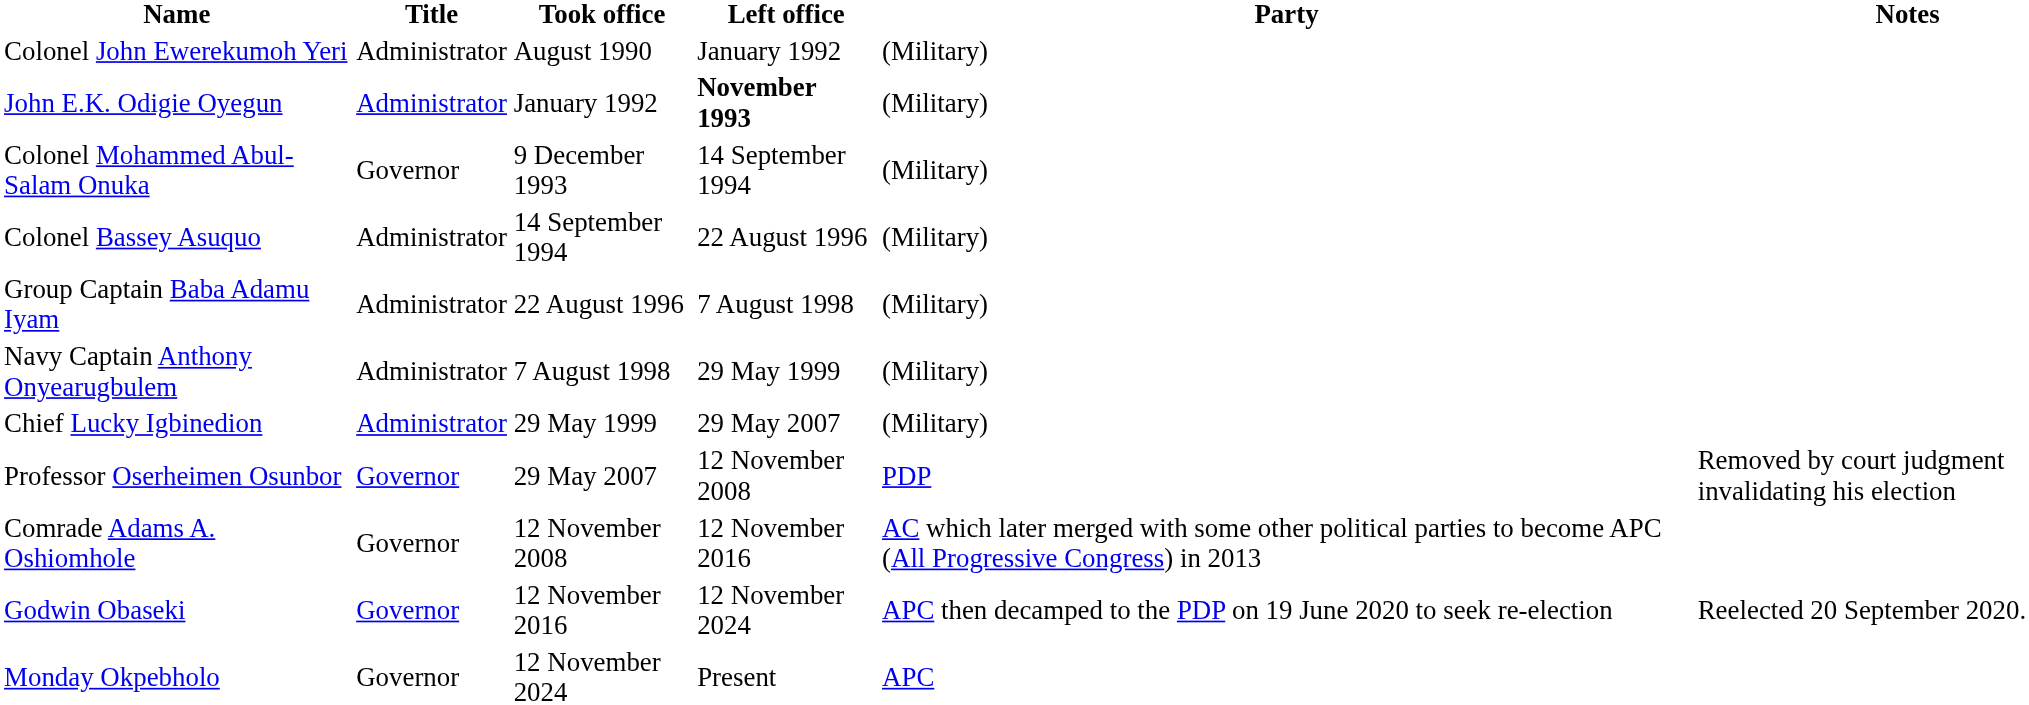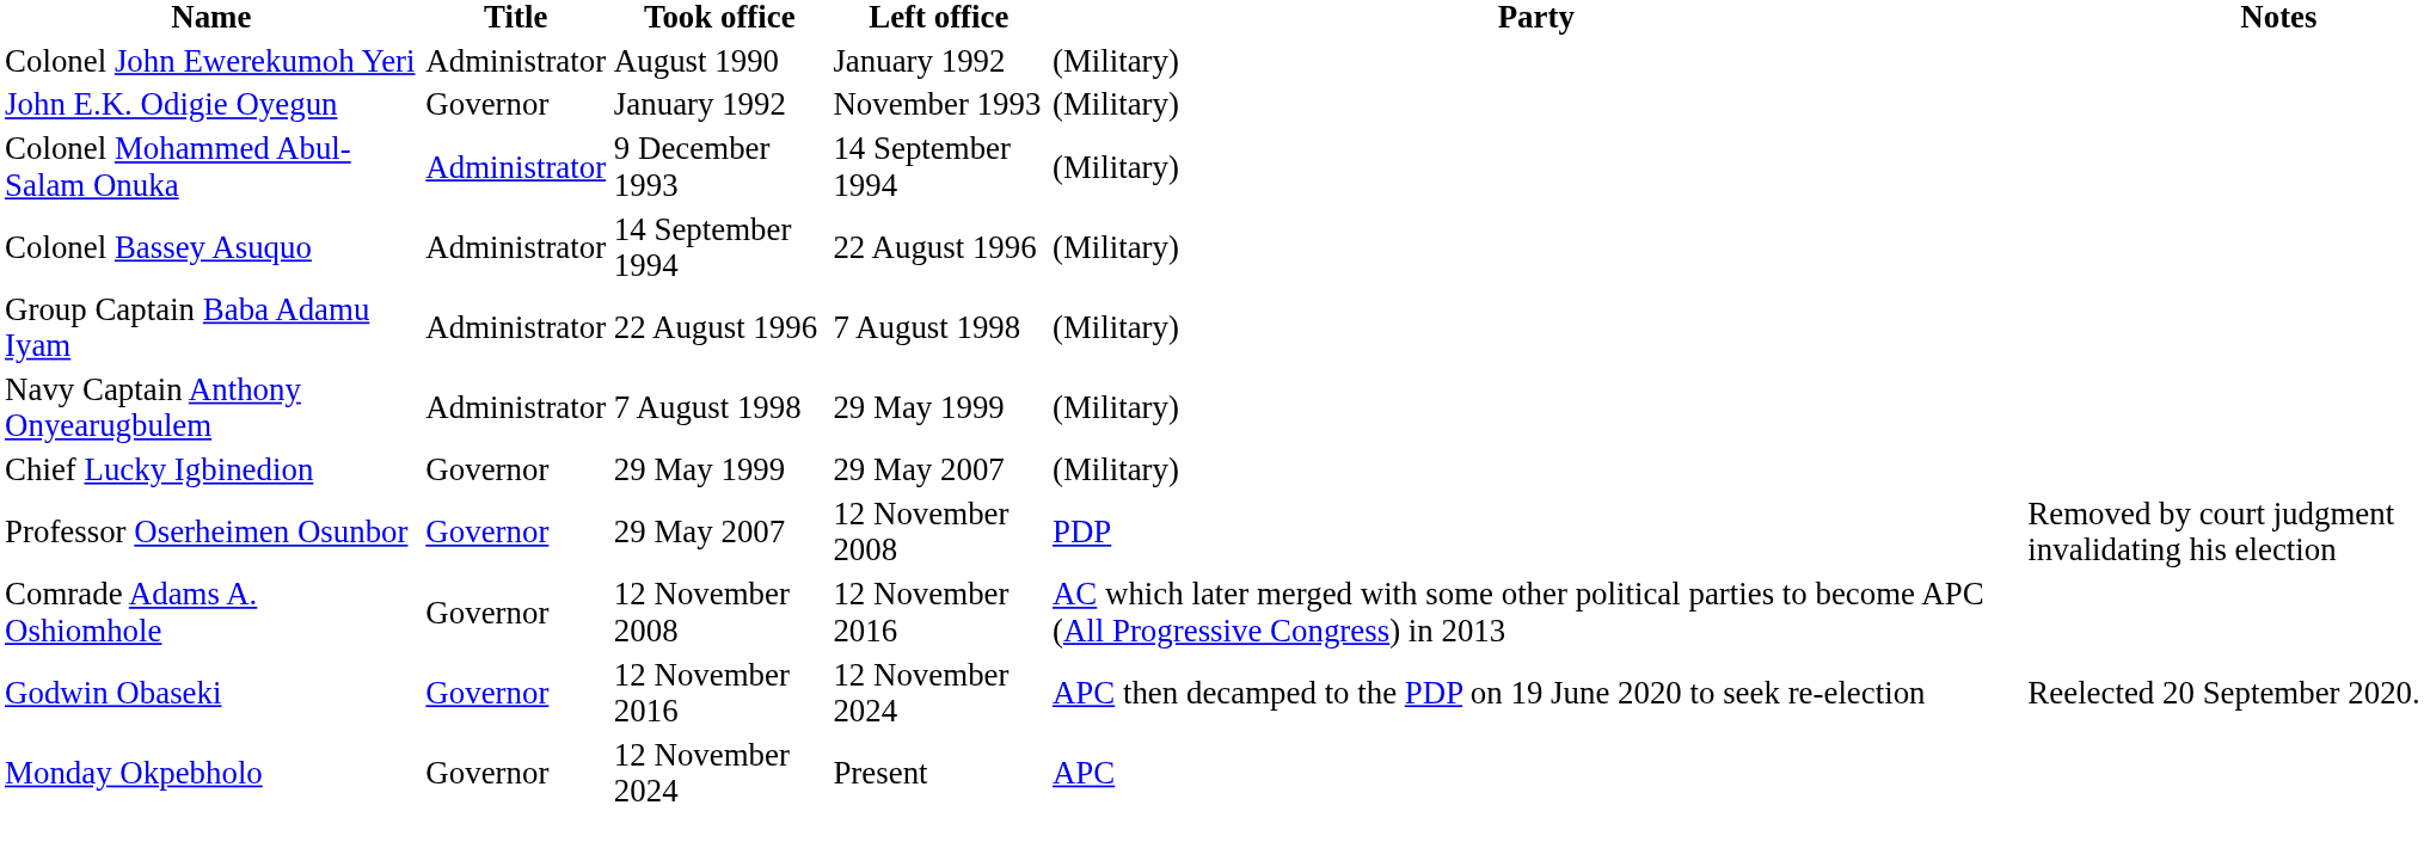John E.K. Odigie Oyegun | Title: Administrator -> Governor
John E.K. Odigie Oyegun | Left office: bold -> normal
Colonel Mohammed Abul-Salam Onuka | Title: Governor -> Administrator
Chief Lucky Igbinedion | Title: Administrator -> Governor
